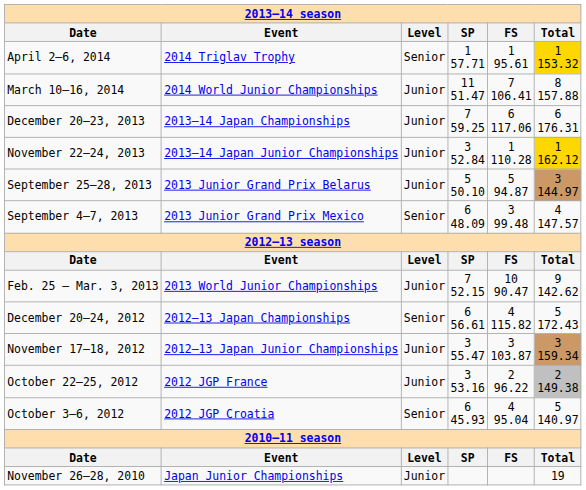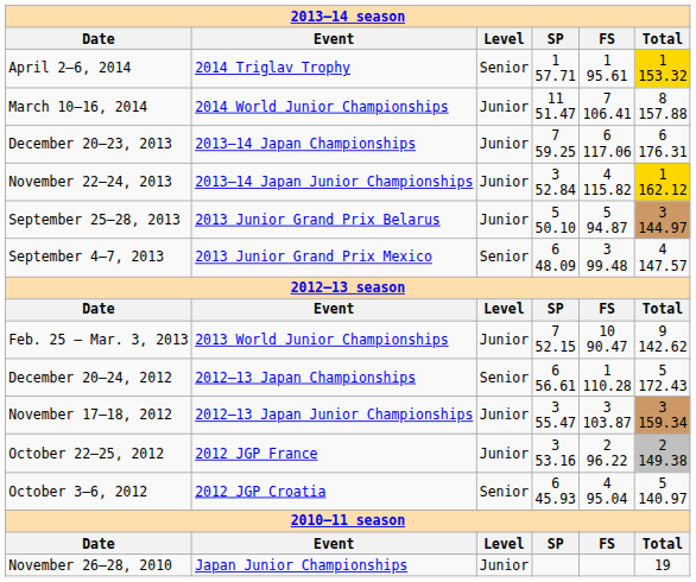November 22–24, 2013 | FS: 1 110.28 -> 4 115.82
December 20–24, 2012 | FS: 4 115.82 -> 1 110.28
